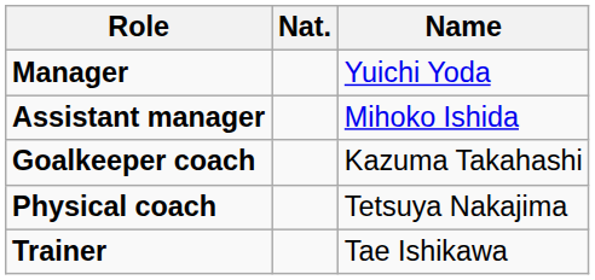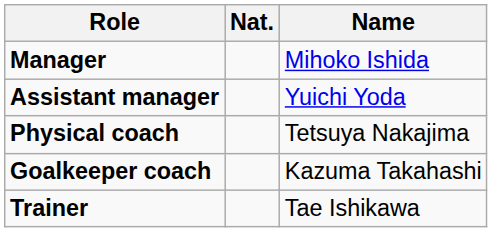Manager | Name: Yuichi Yoda -> Mihoko Ishida
Assistant manager | Name: Mihoko Ishida -> Yuichi Yoda
rows swapped: Goalkeeper coach <-> Physical coach
